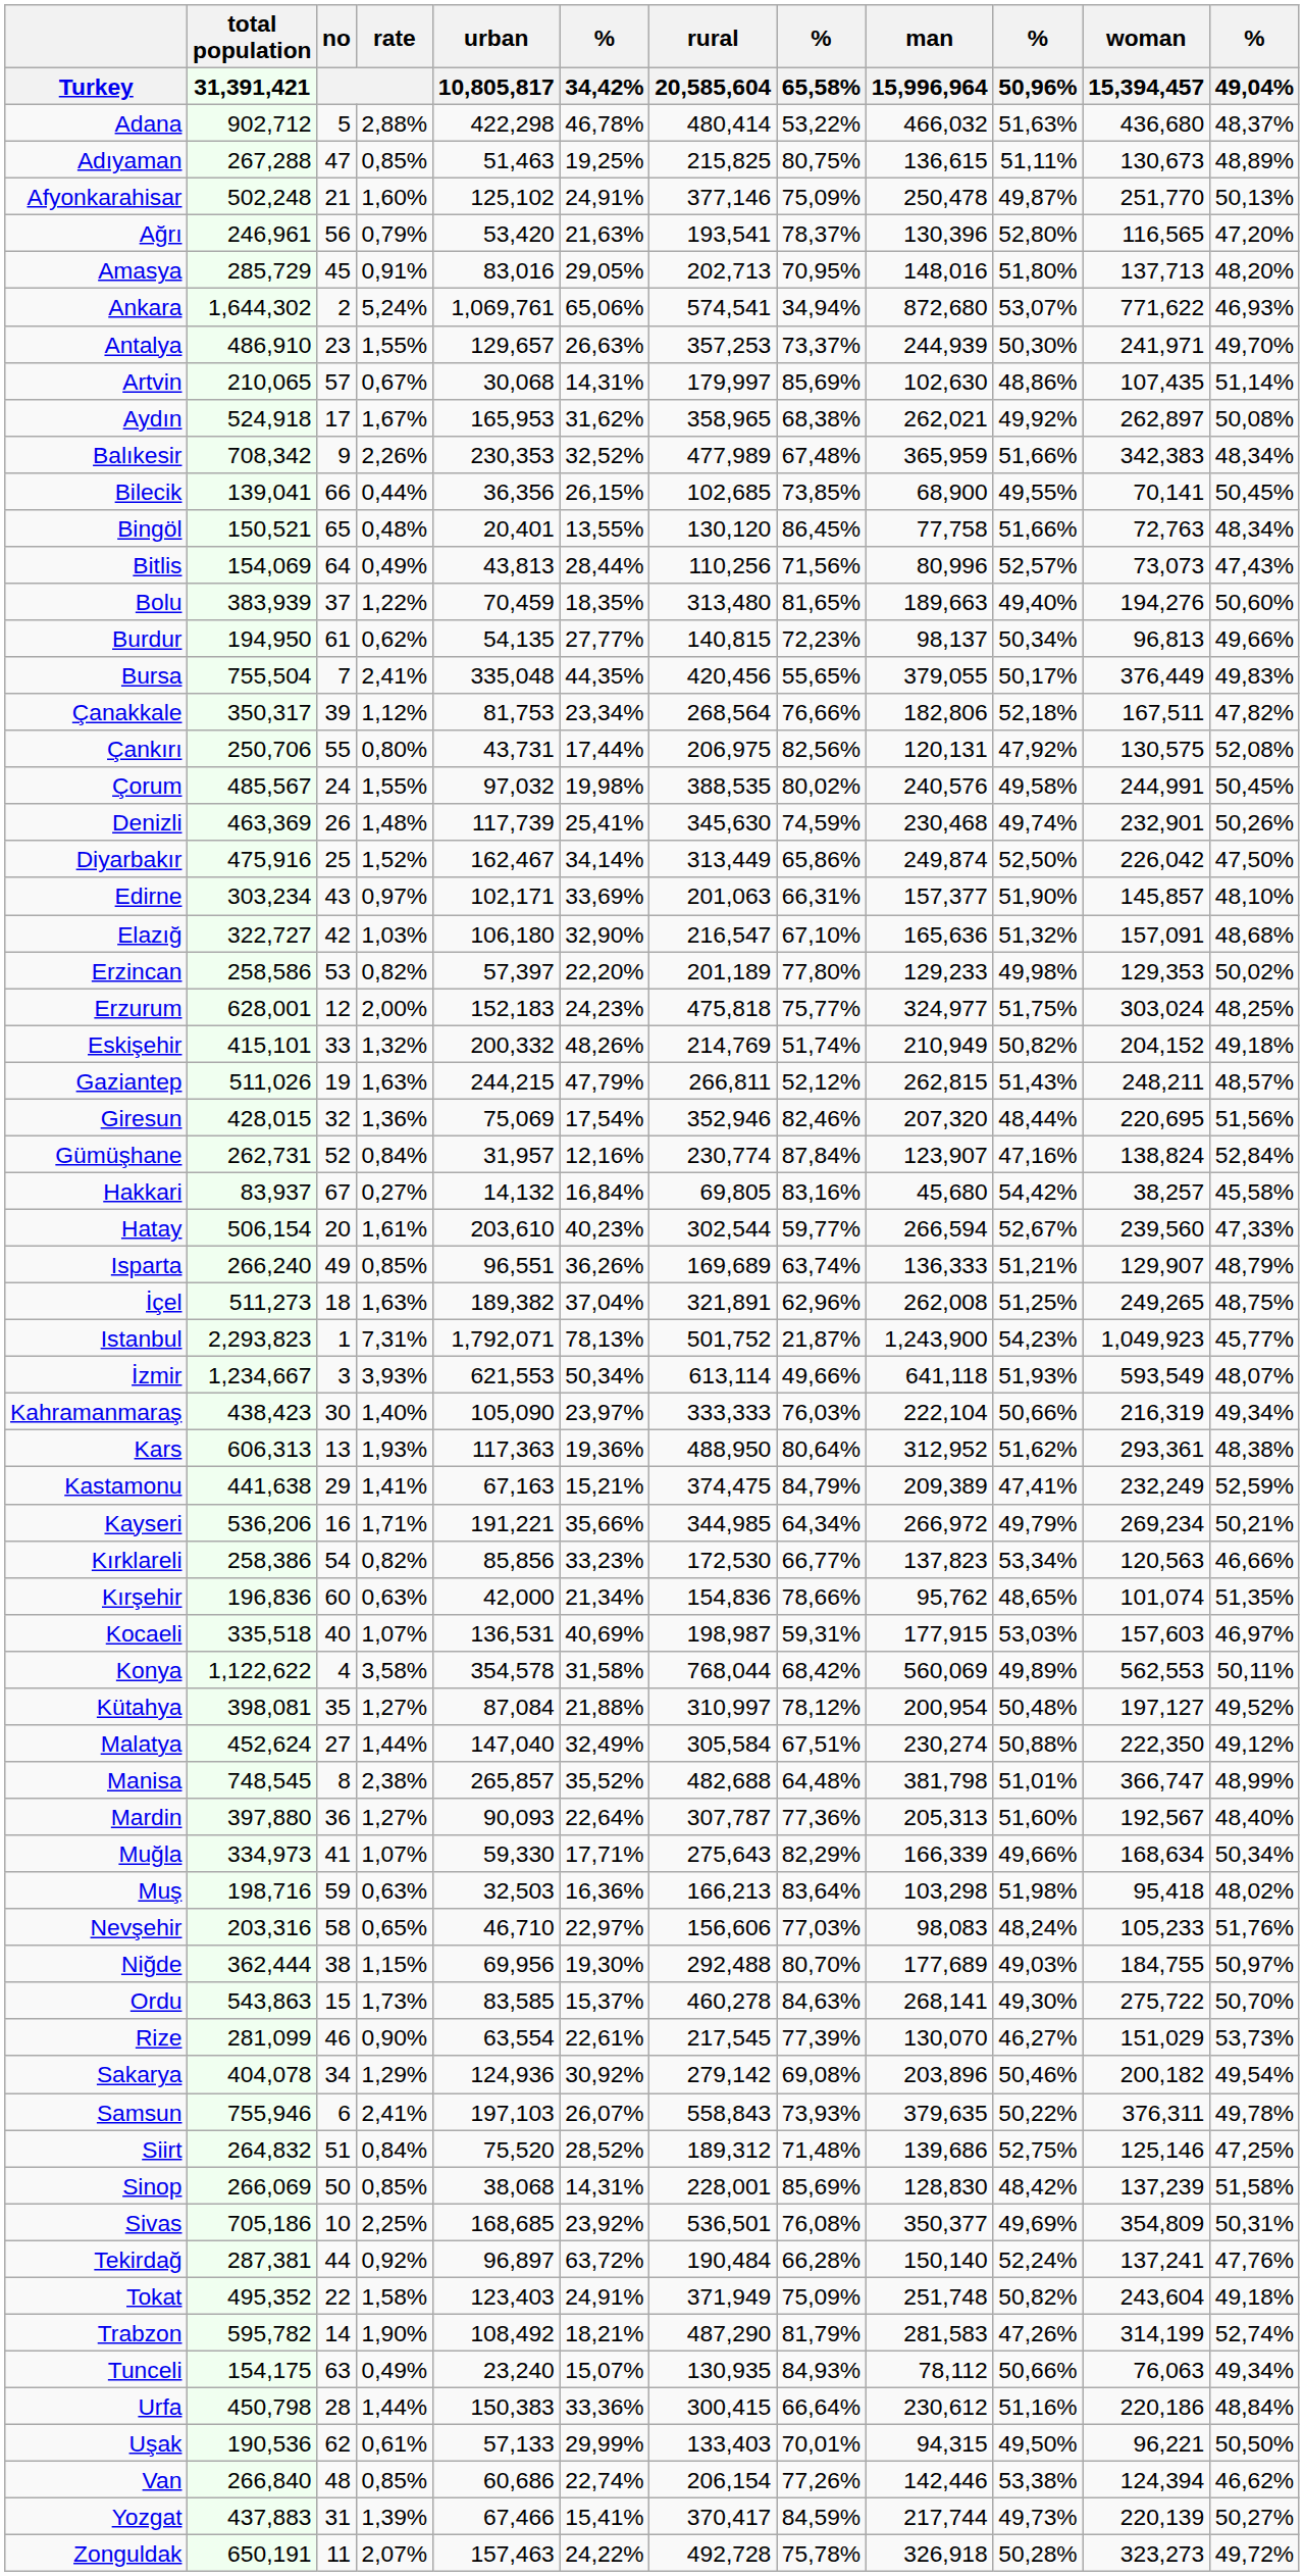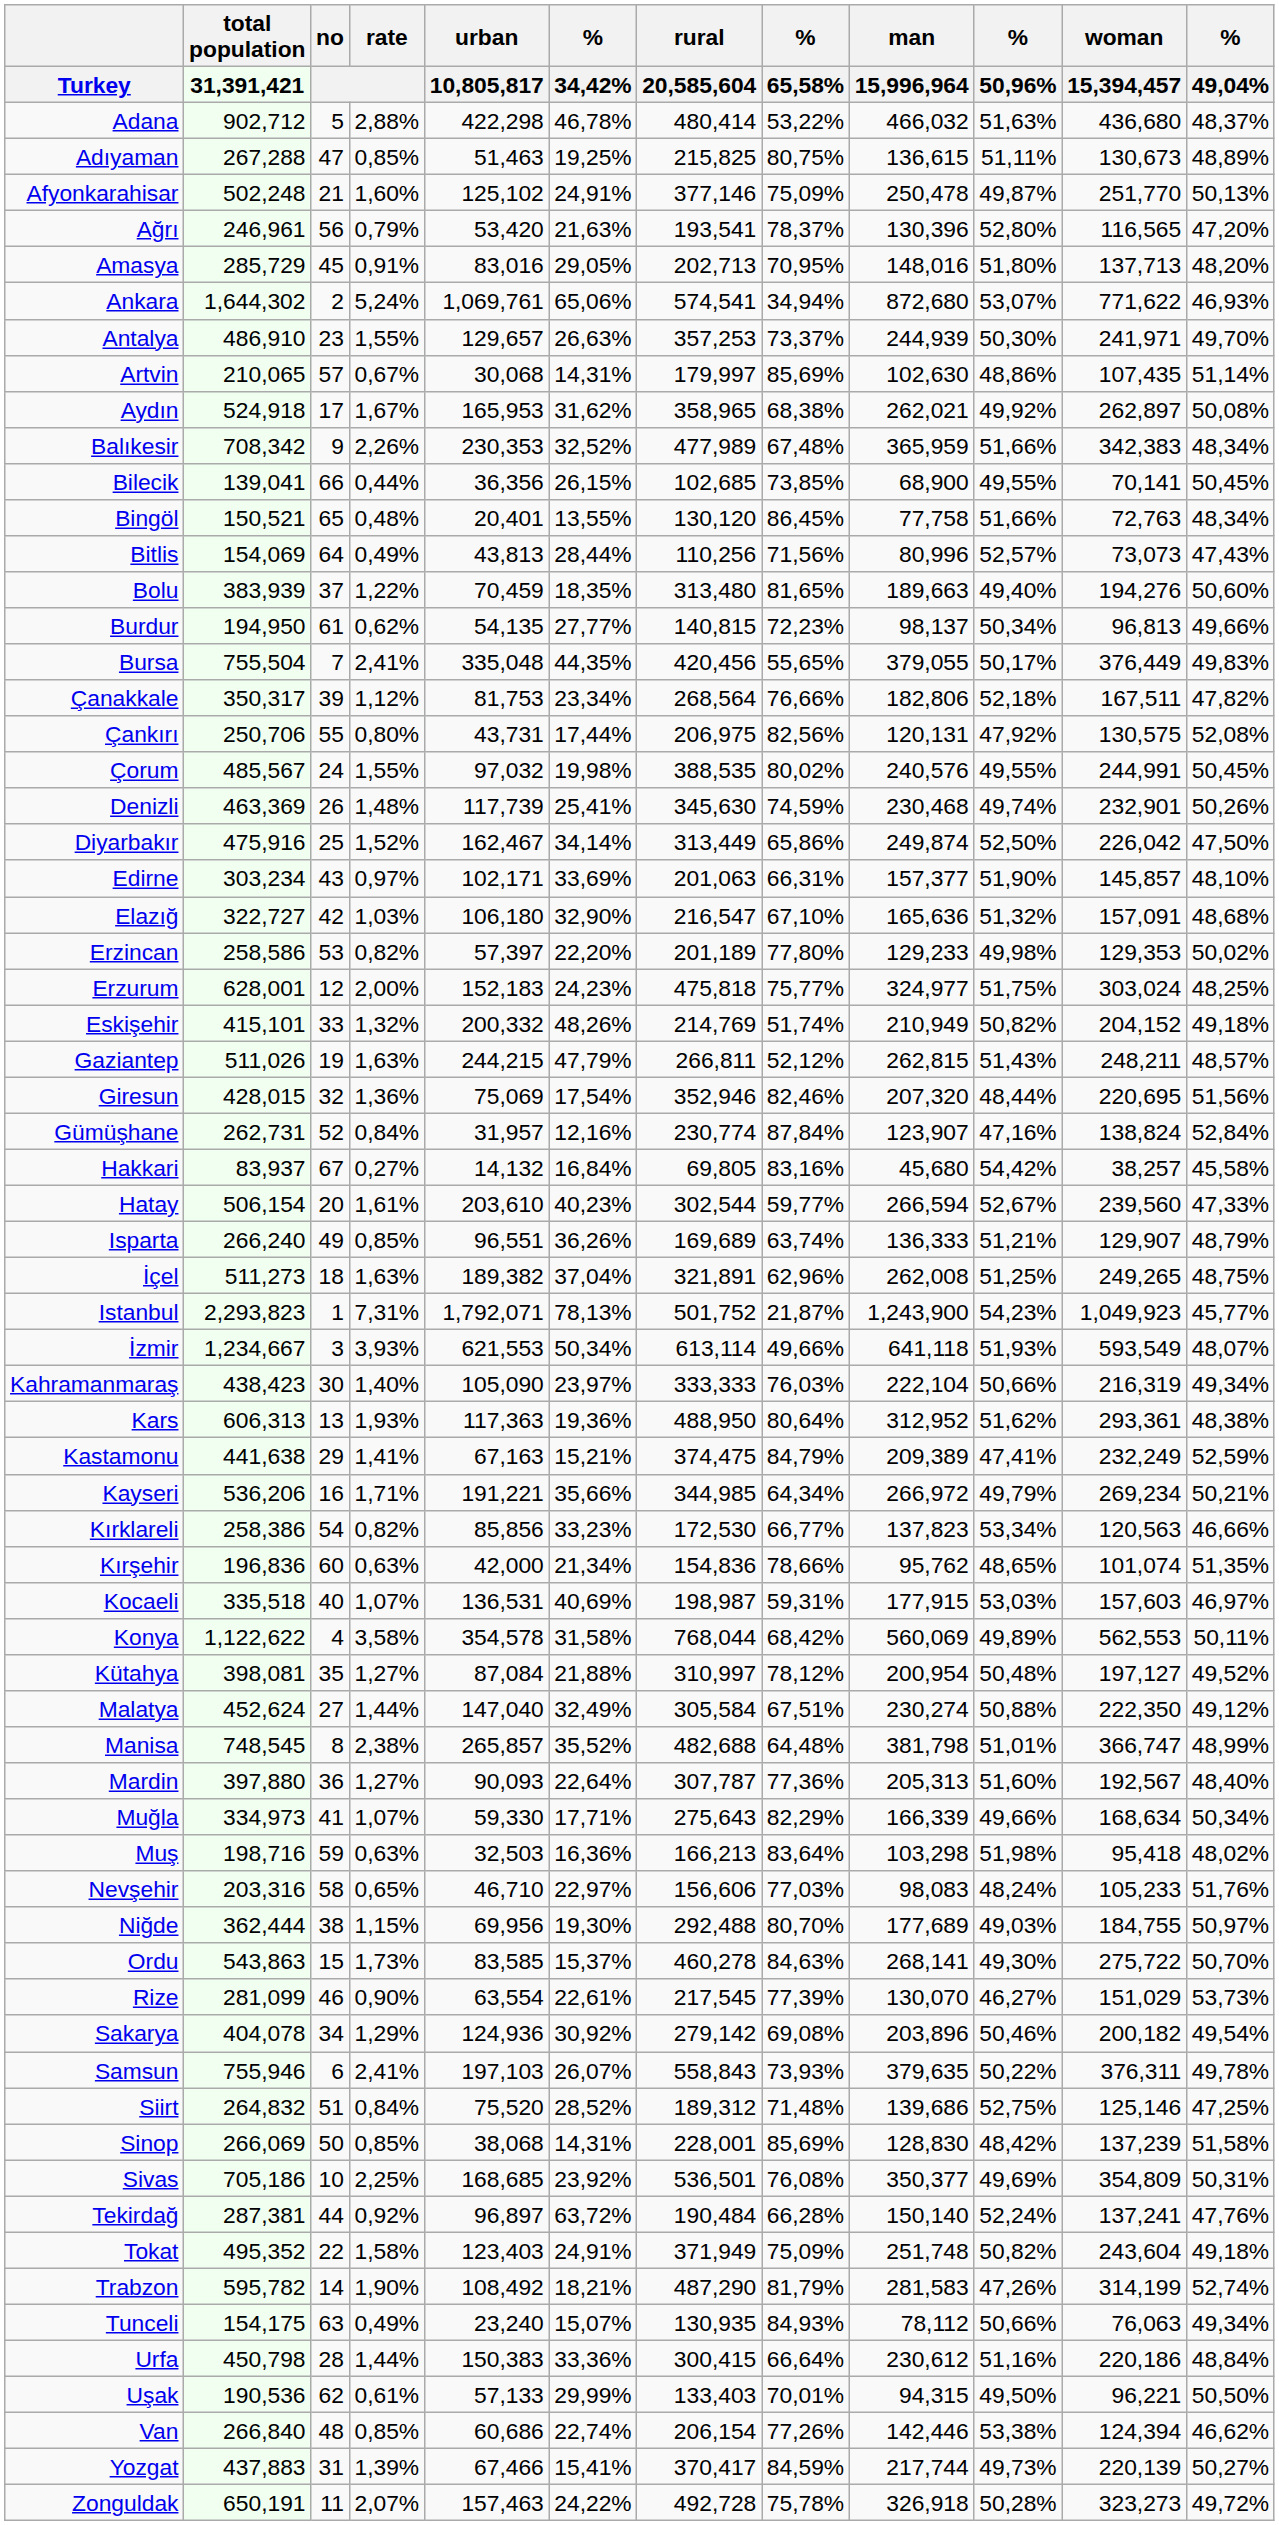Çorum | % / 50,96%: 49,58% -> 49,55%
